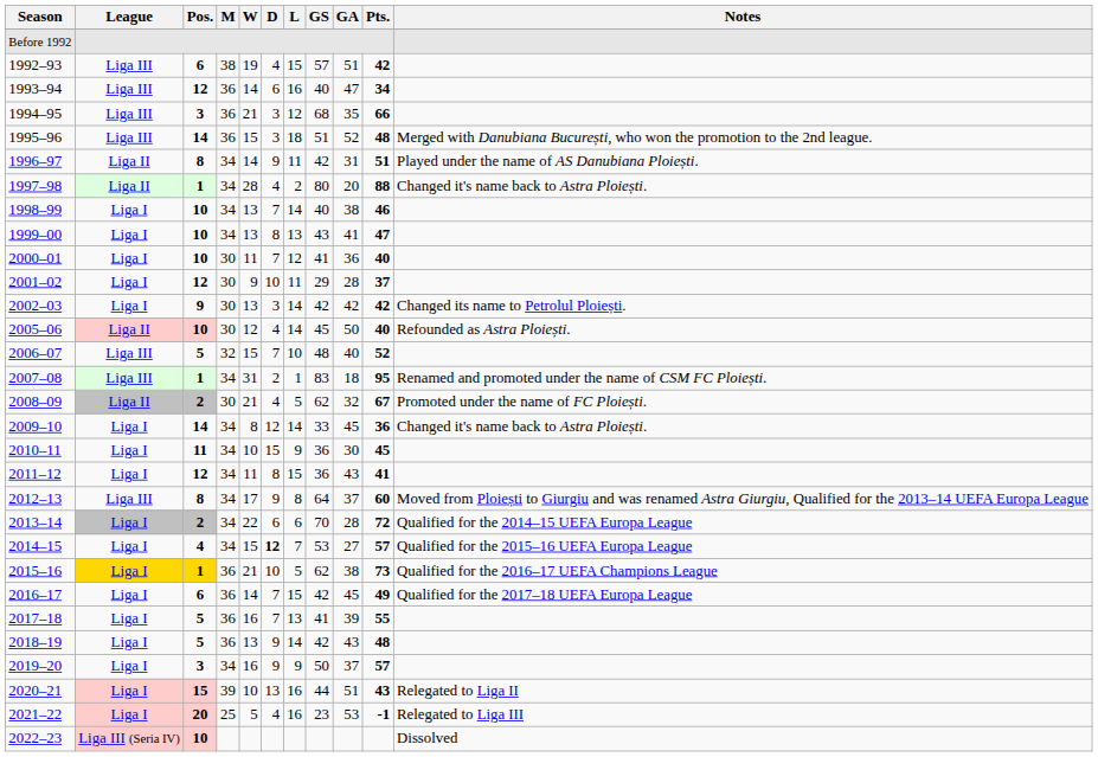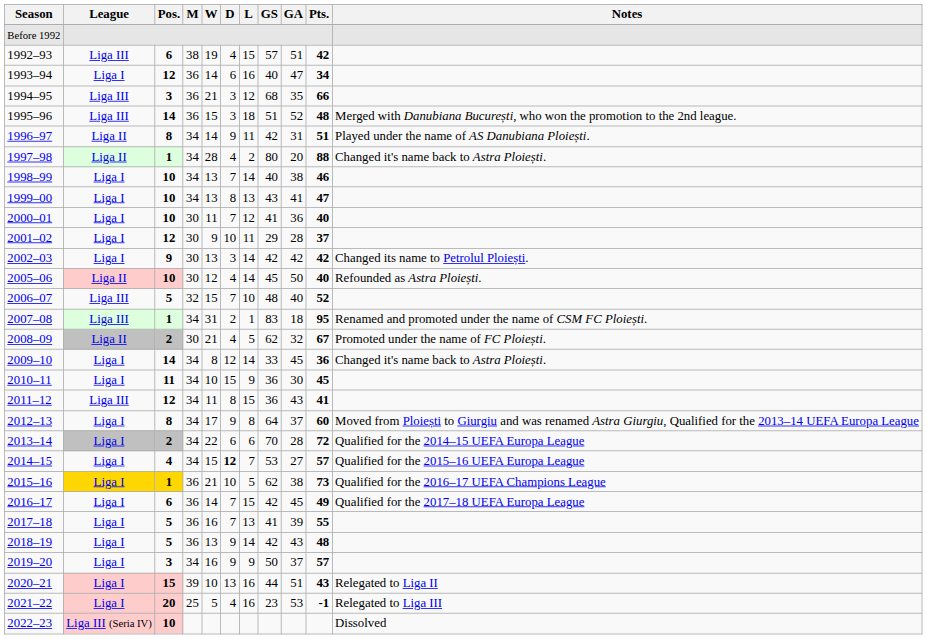1993–94 | League: Liga III -> Liga I
2011–12 | League: Liga I -> Liga III
2012–13 | League: Liga III -> Liga I
